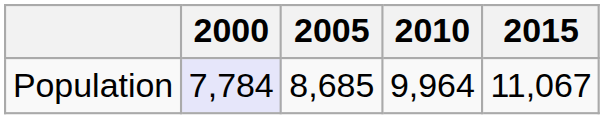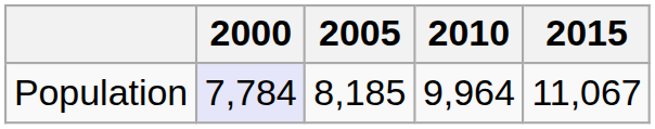Population | 2005: 8,685 -> 8,185
